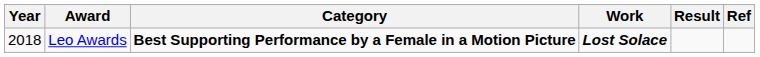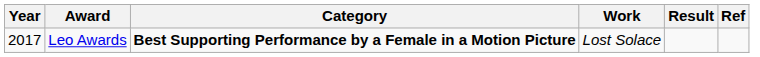Leo Awards | Year: 2018 -> 2017
Leo Awards | Work: bold -> normal
